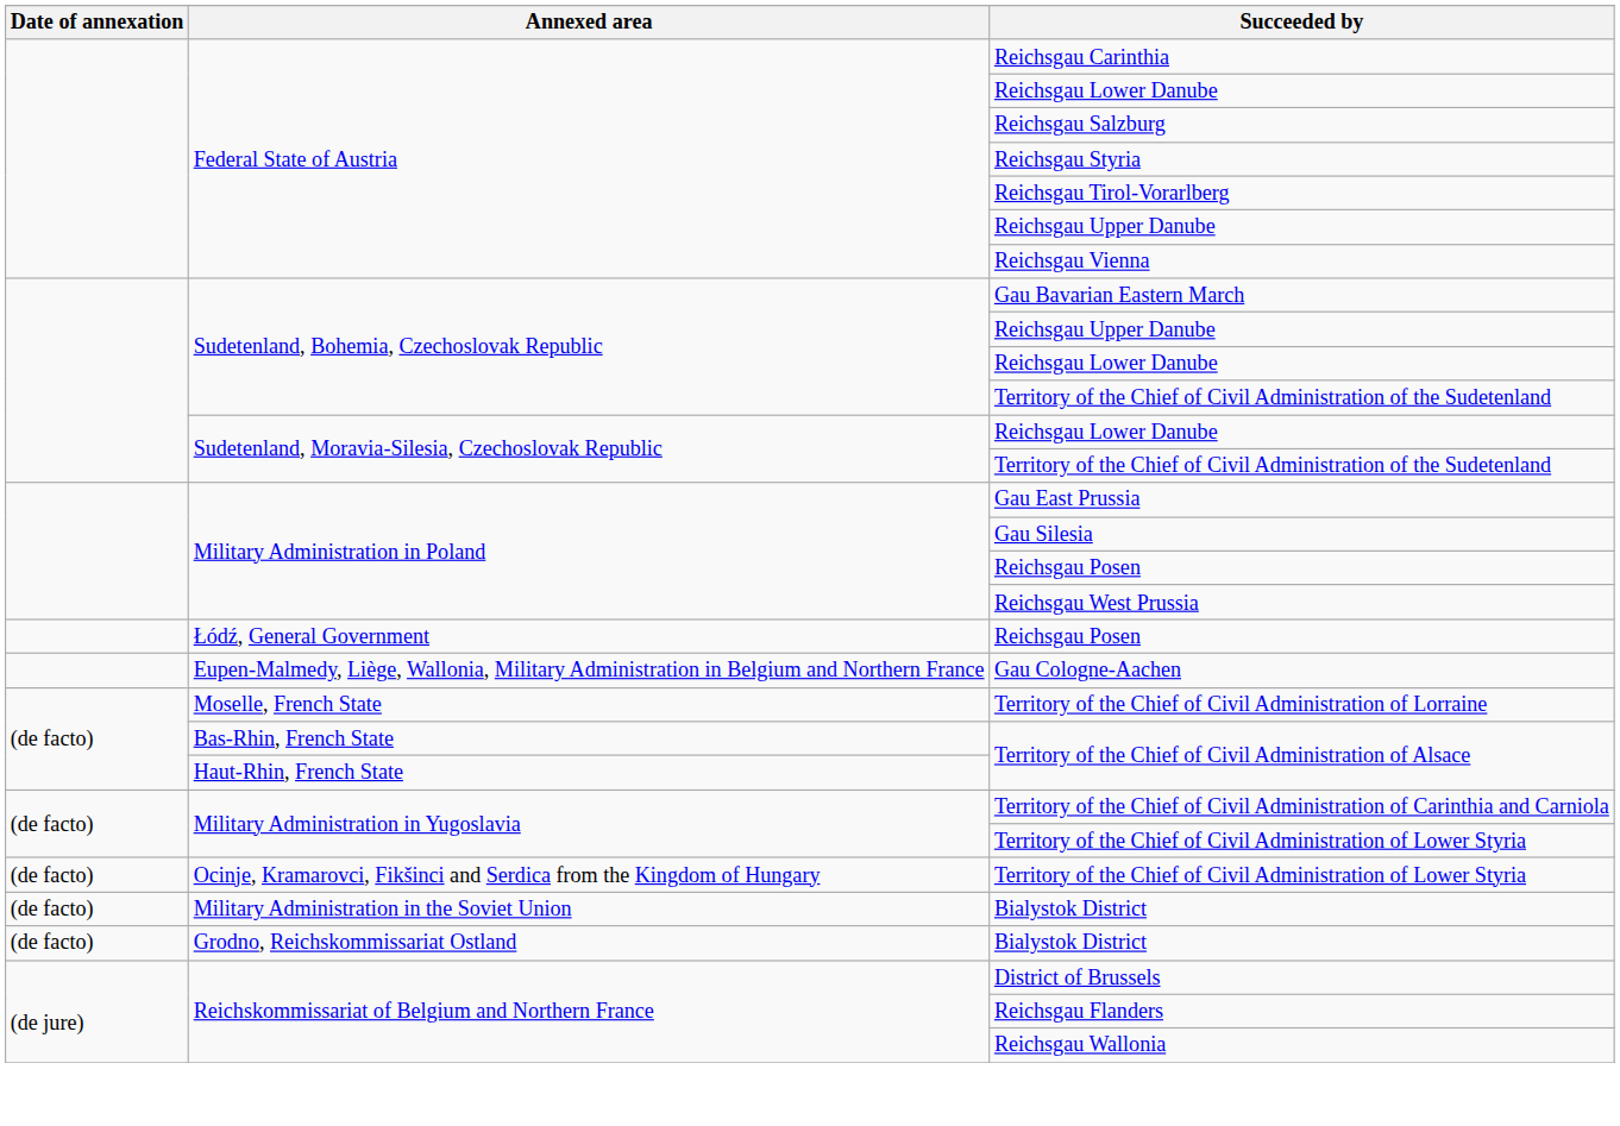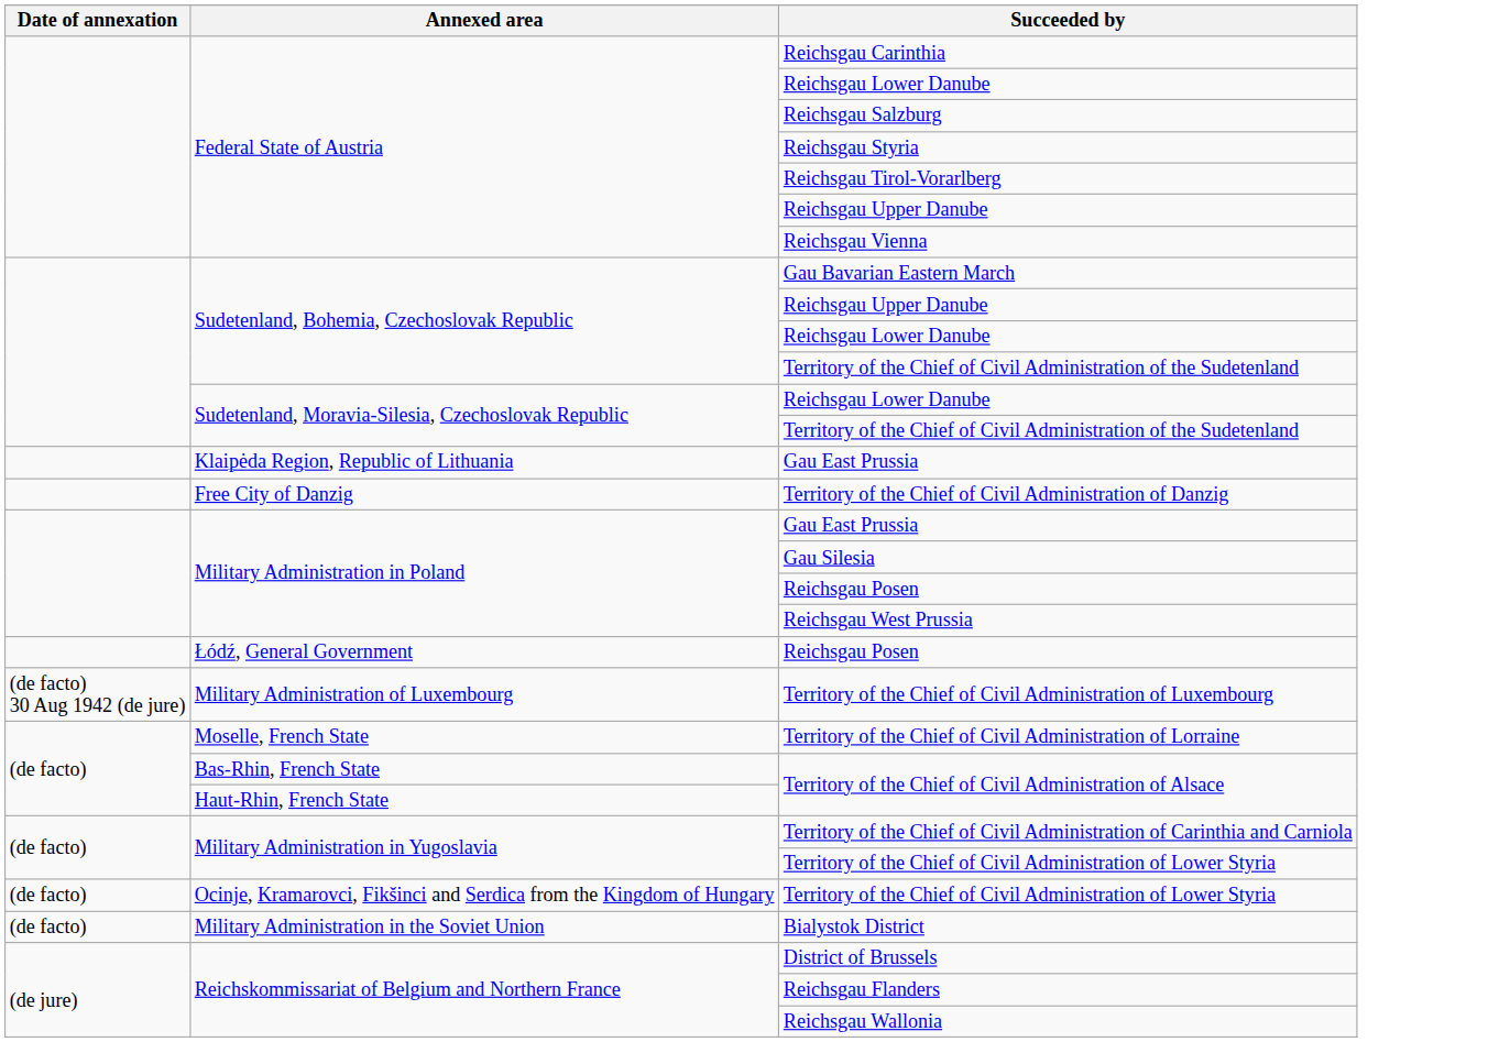+ row: Klaipėda Region, Republic of Lithuania | Gau East Prussia
+ row: Free City of Danzig | Territory of the Chief of Civil Administration of Danzig
- row: Eupen-Malmedy, Liège, Wallonia, Military Administration in Belgium and Northern France | Gau Cologne-Aachen
+ row: (de facto) 30 Aug 1942 (de jure) | Military Administration of Luxembourg | Territory of the Chief of Civil Administration of Luxembourg
- row: (de facto) | Grodno, Reichskommissariat Ostland | Bialystok District
